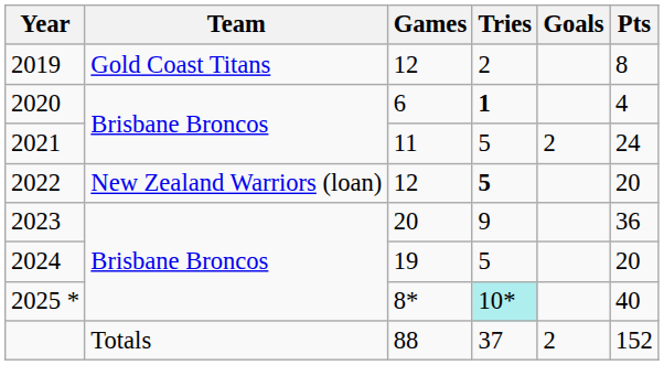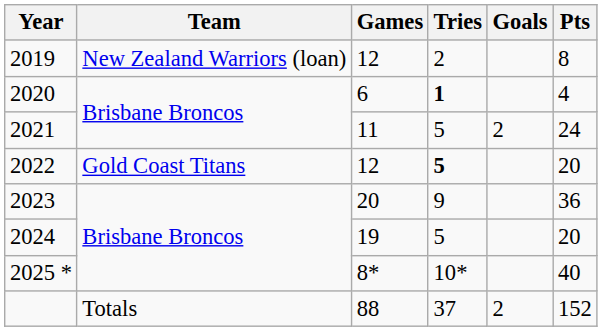2019 | Team: Gold Coast Titans -> New Zealand Warriors (loan)
2022 | Team: New Zealand Warriors (loan) -> Gold Coast Titans
2025 * | Tries: paleturquoise background -> no background
